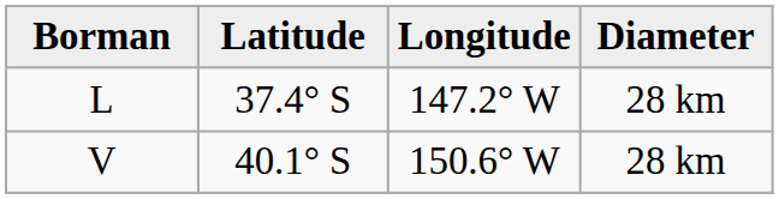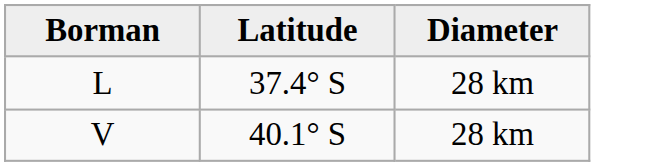- column: Longitude | 147.2° W | 150.6° W
